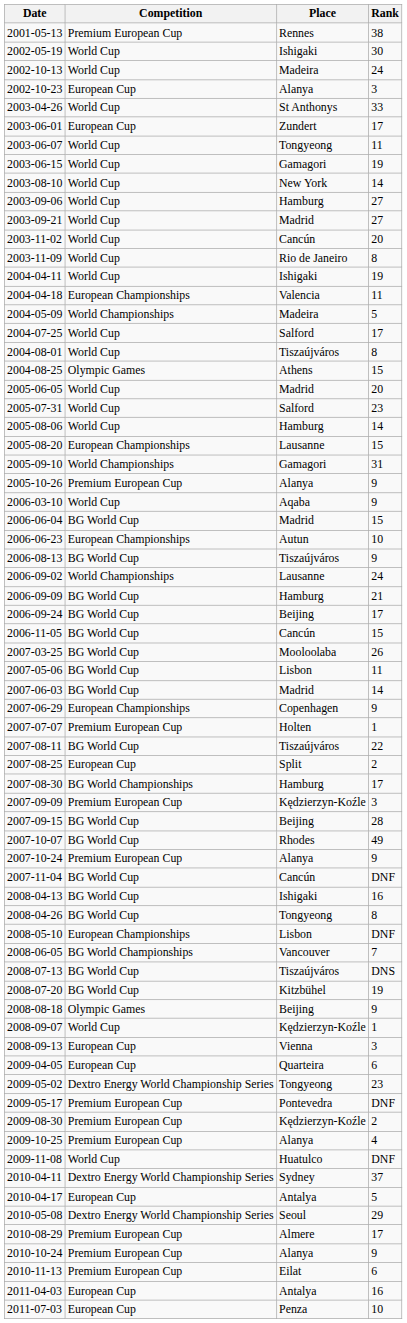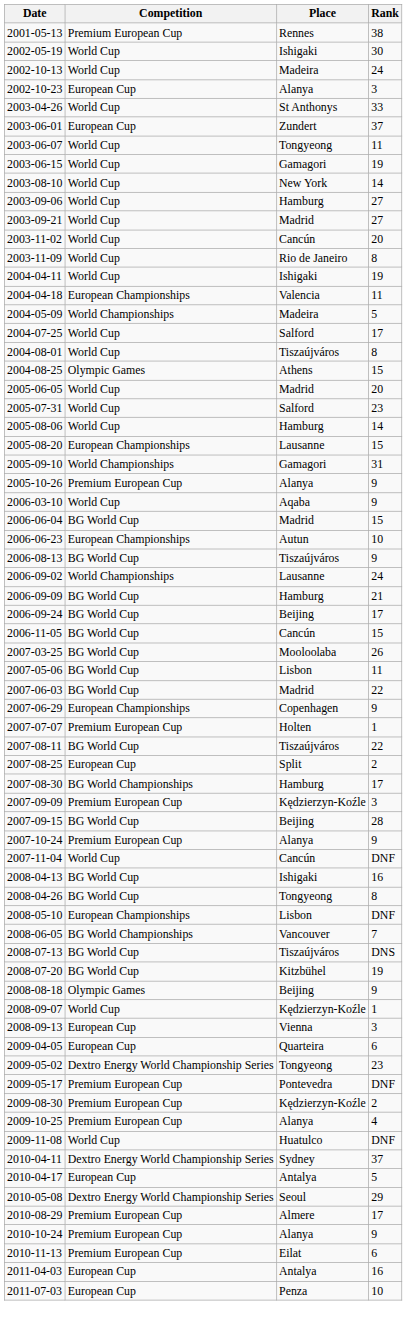2003-06-01 | Rank: 17 -> 37
2007-06-03 | Rank: 14 -> 22
- row: 2007-10-07 | BG World Cup | Rhodes | 49
2007-11-04 | Competition: BG World Cup -> World Cup
